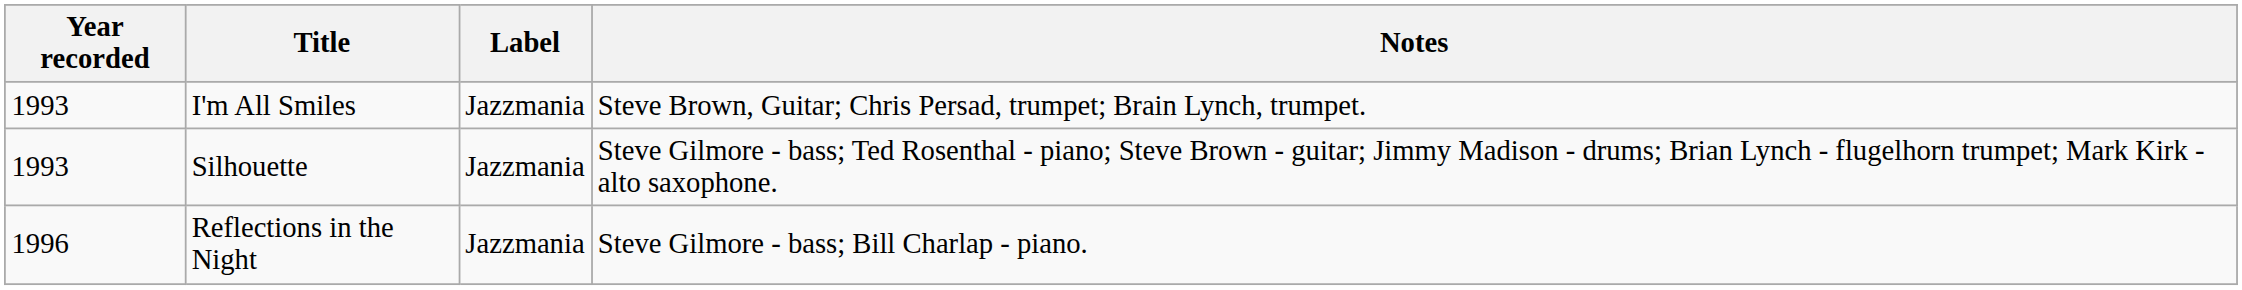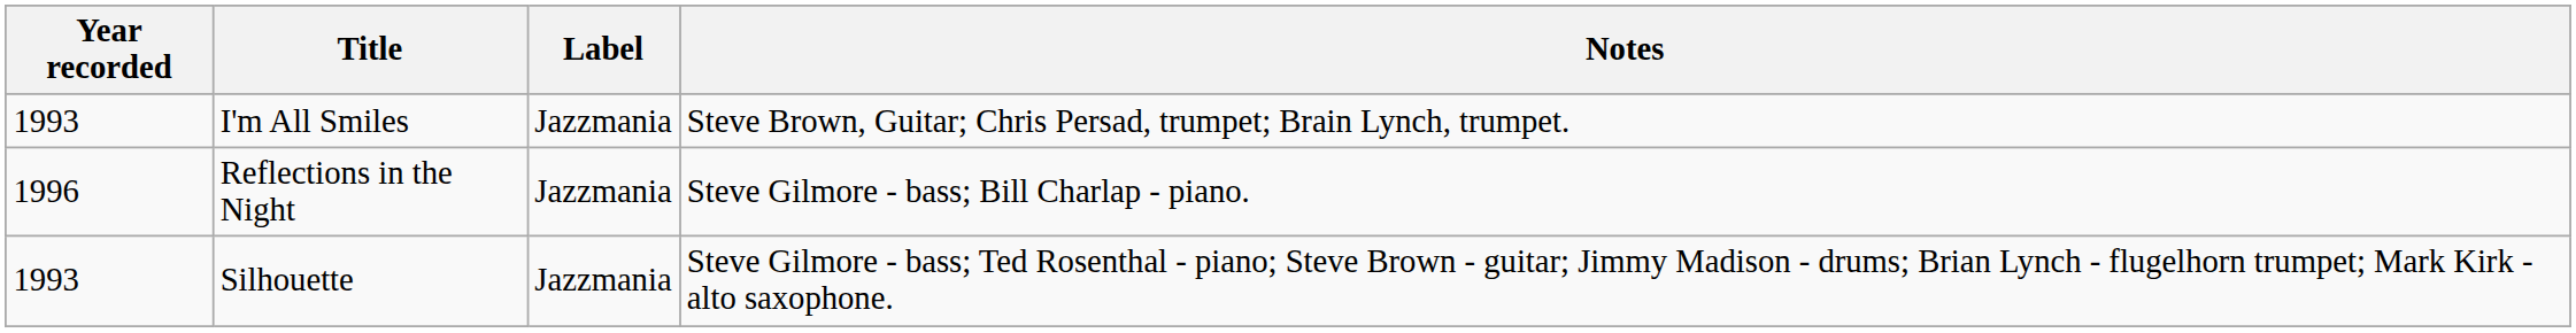rows swapped: Silhouette <-> Reflections in the Night
